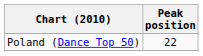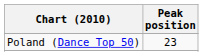Poland (Dance Top 50) | Peak position: 22 -> 23
